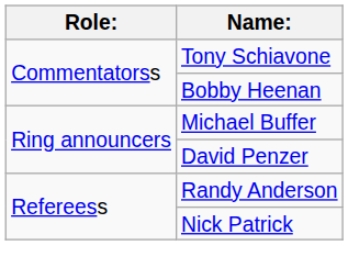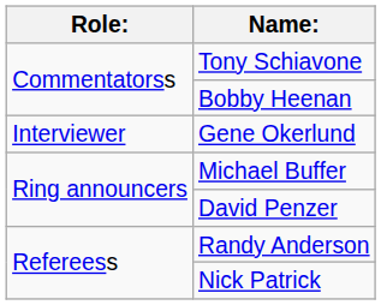+ row: Interviewer | Gene Okerlund
